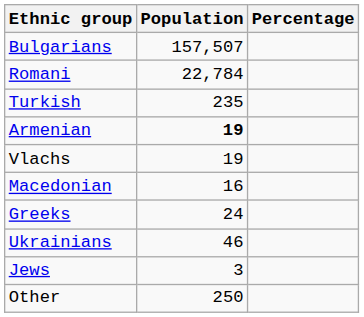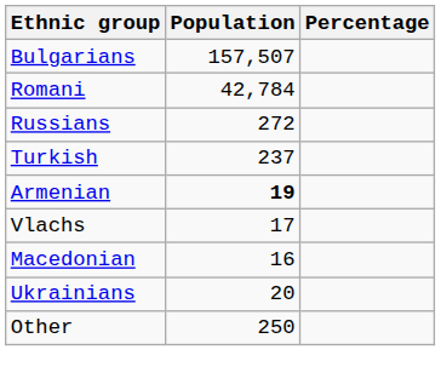Romani | Population: 22,784 -> 42,784
+ row: Russians | 272
Turkish | Population: 235 -> 237
Vlachs | Population: 19 -> 17
- row: Greeks | 24
Ukrainians | Population: 46 -> 20
- row: Jews | 3
